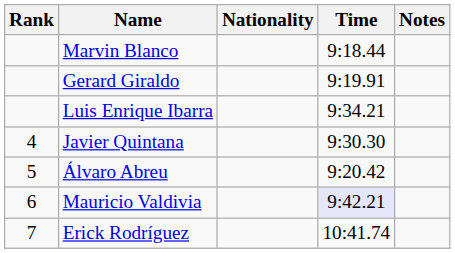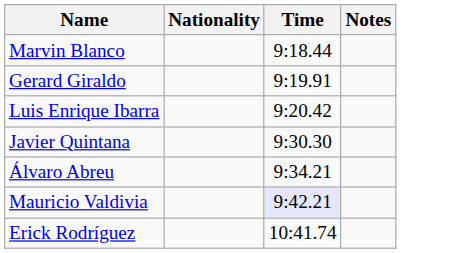- column: Rank | 4 | 5 | 6 | 7
Luis Enrique Ibarra | Time: 9:34.21 -> 9:20.42
Álvaro Abreu | Time: 9:20.42 -> 9:34.21
